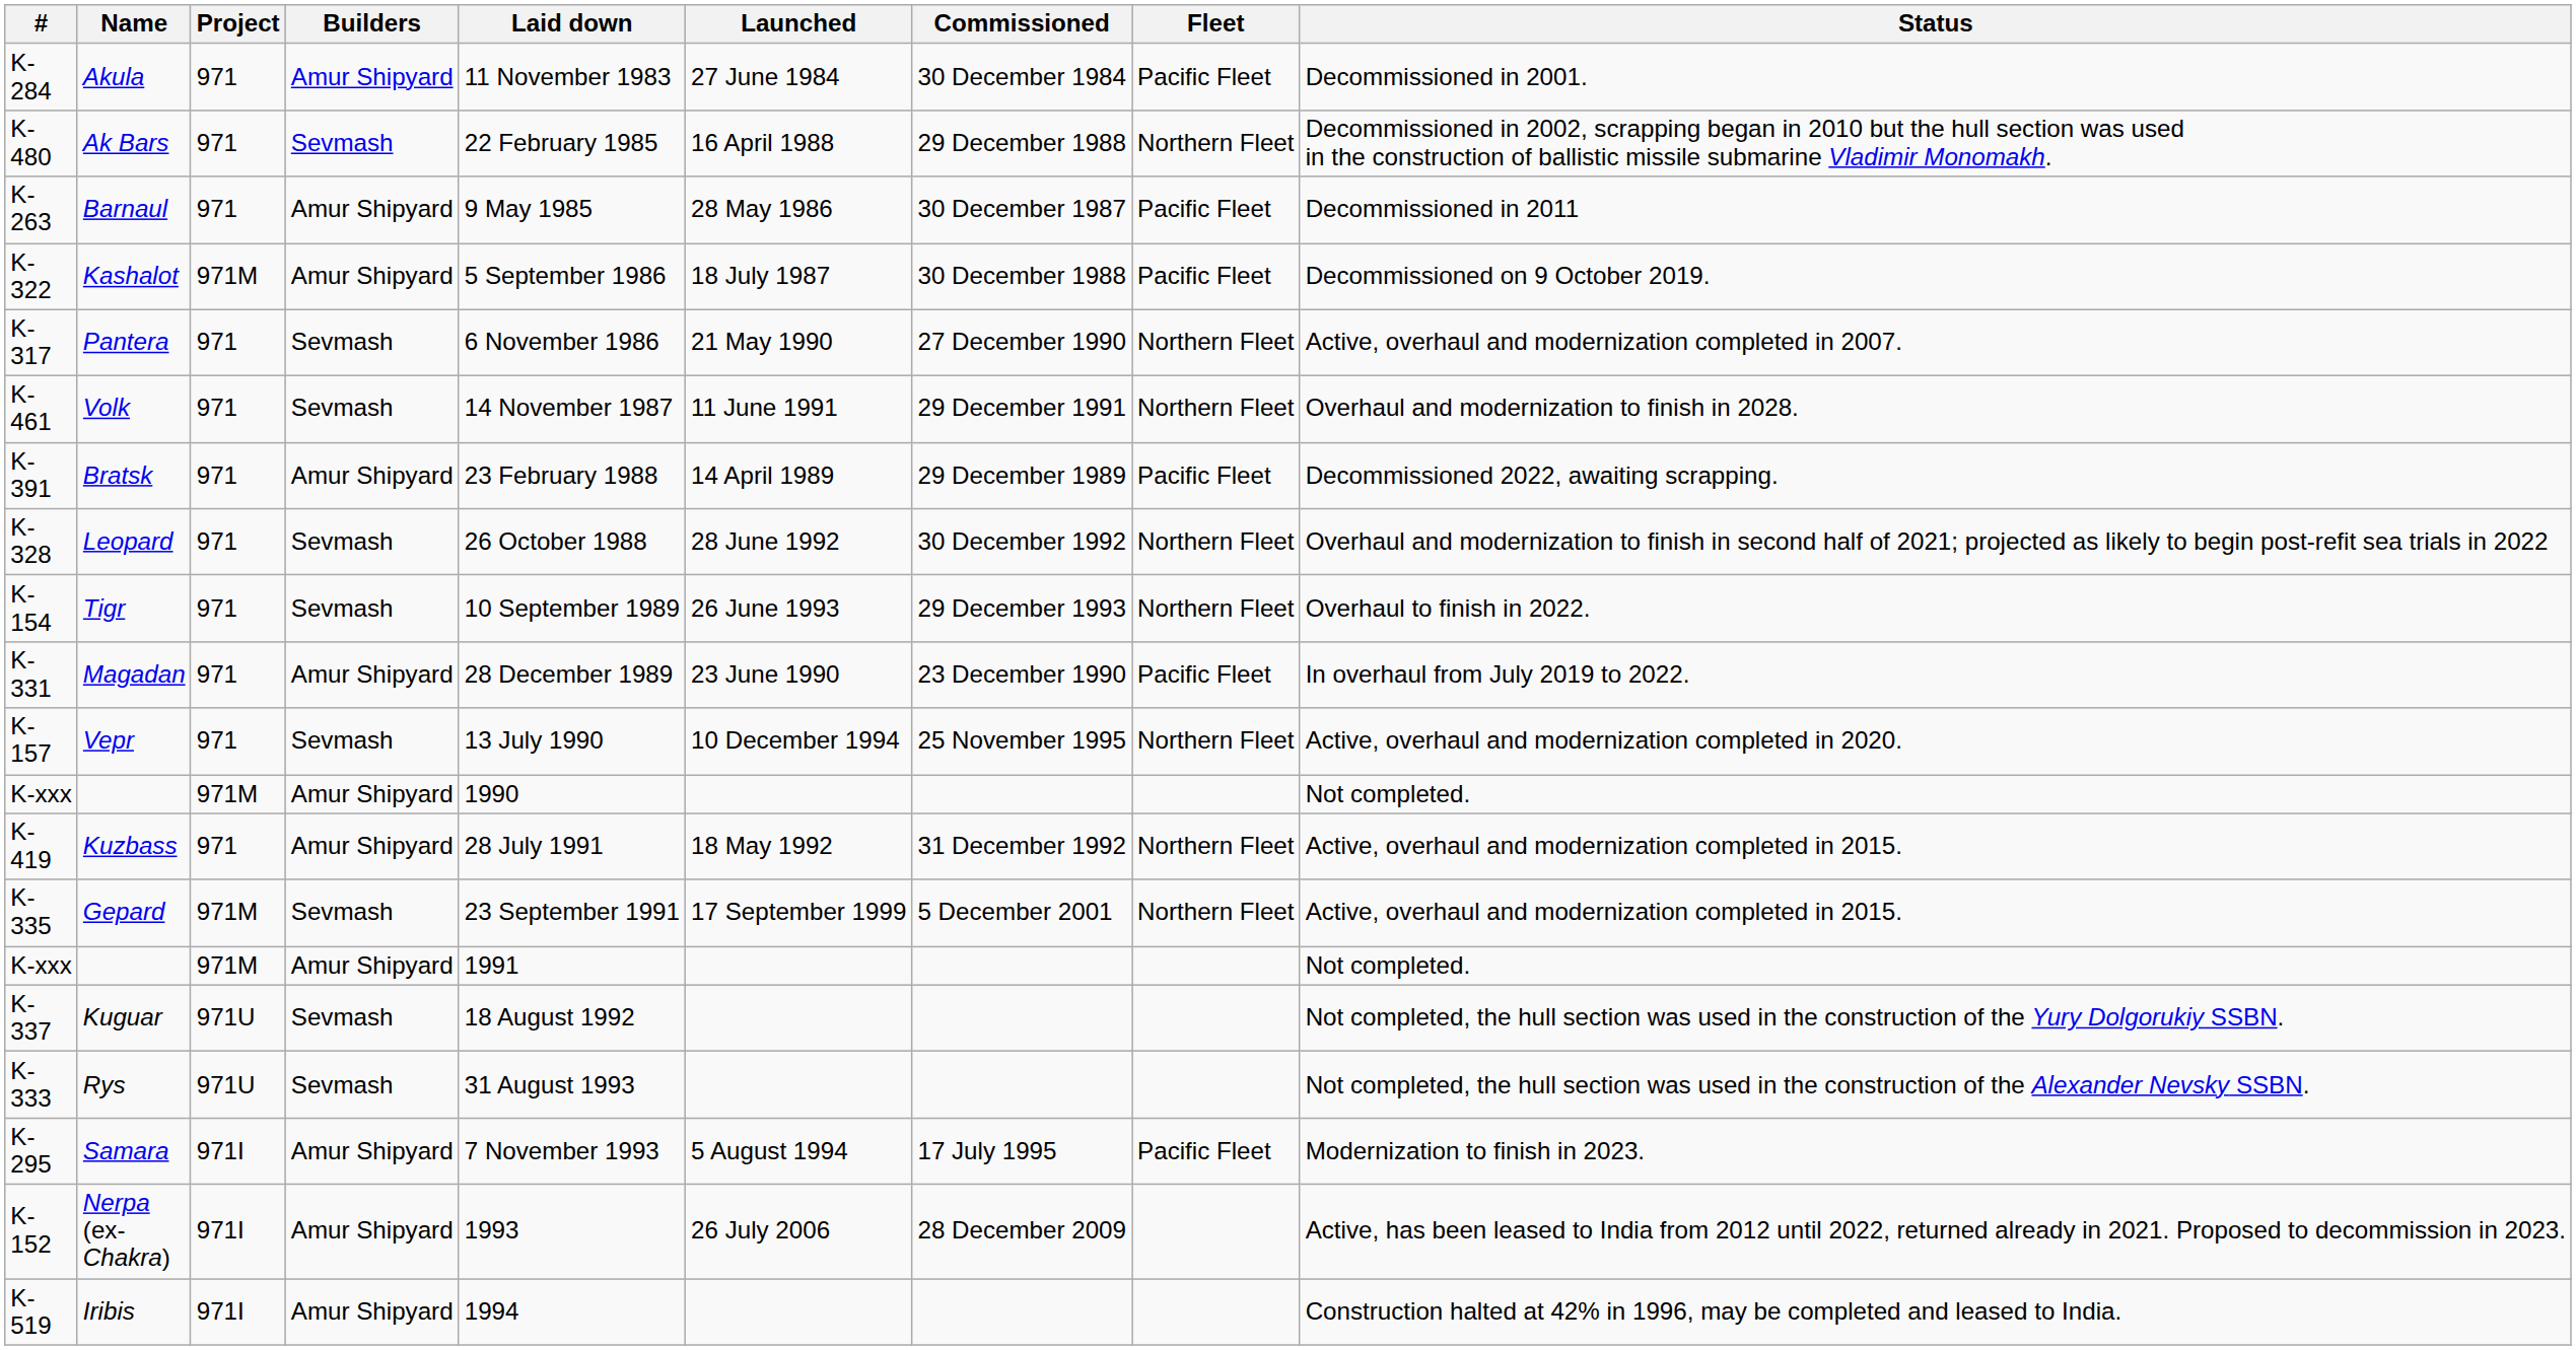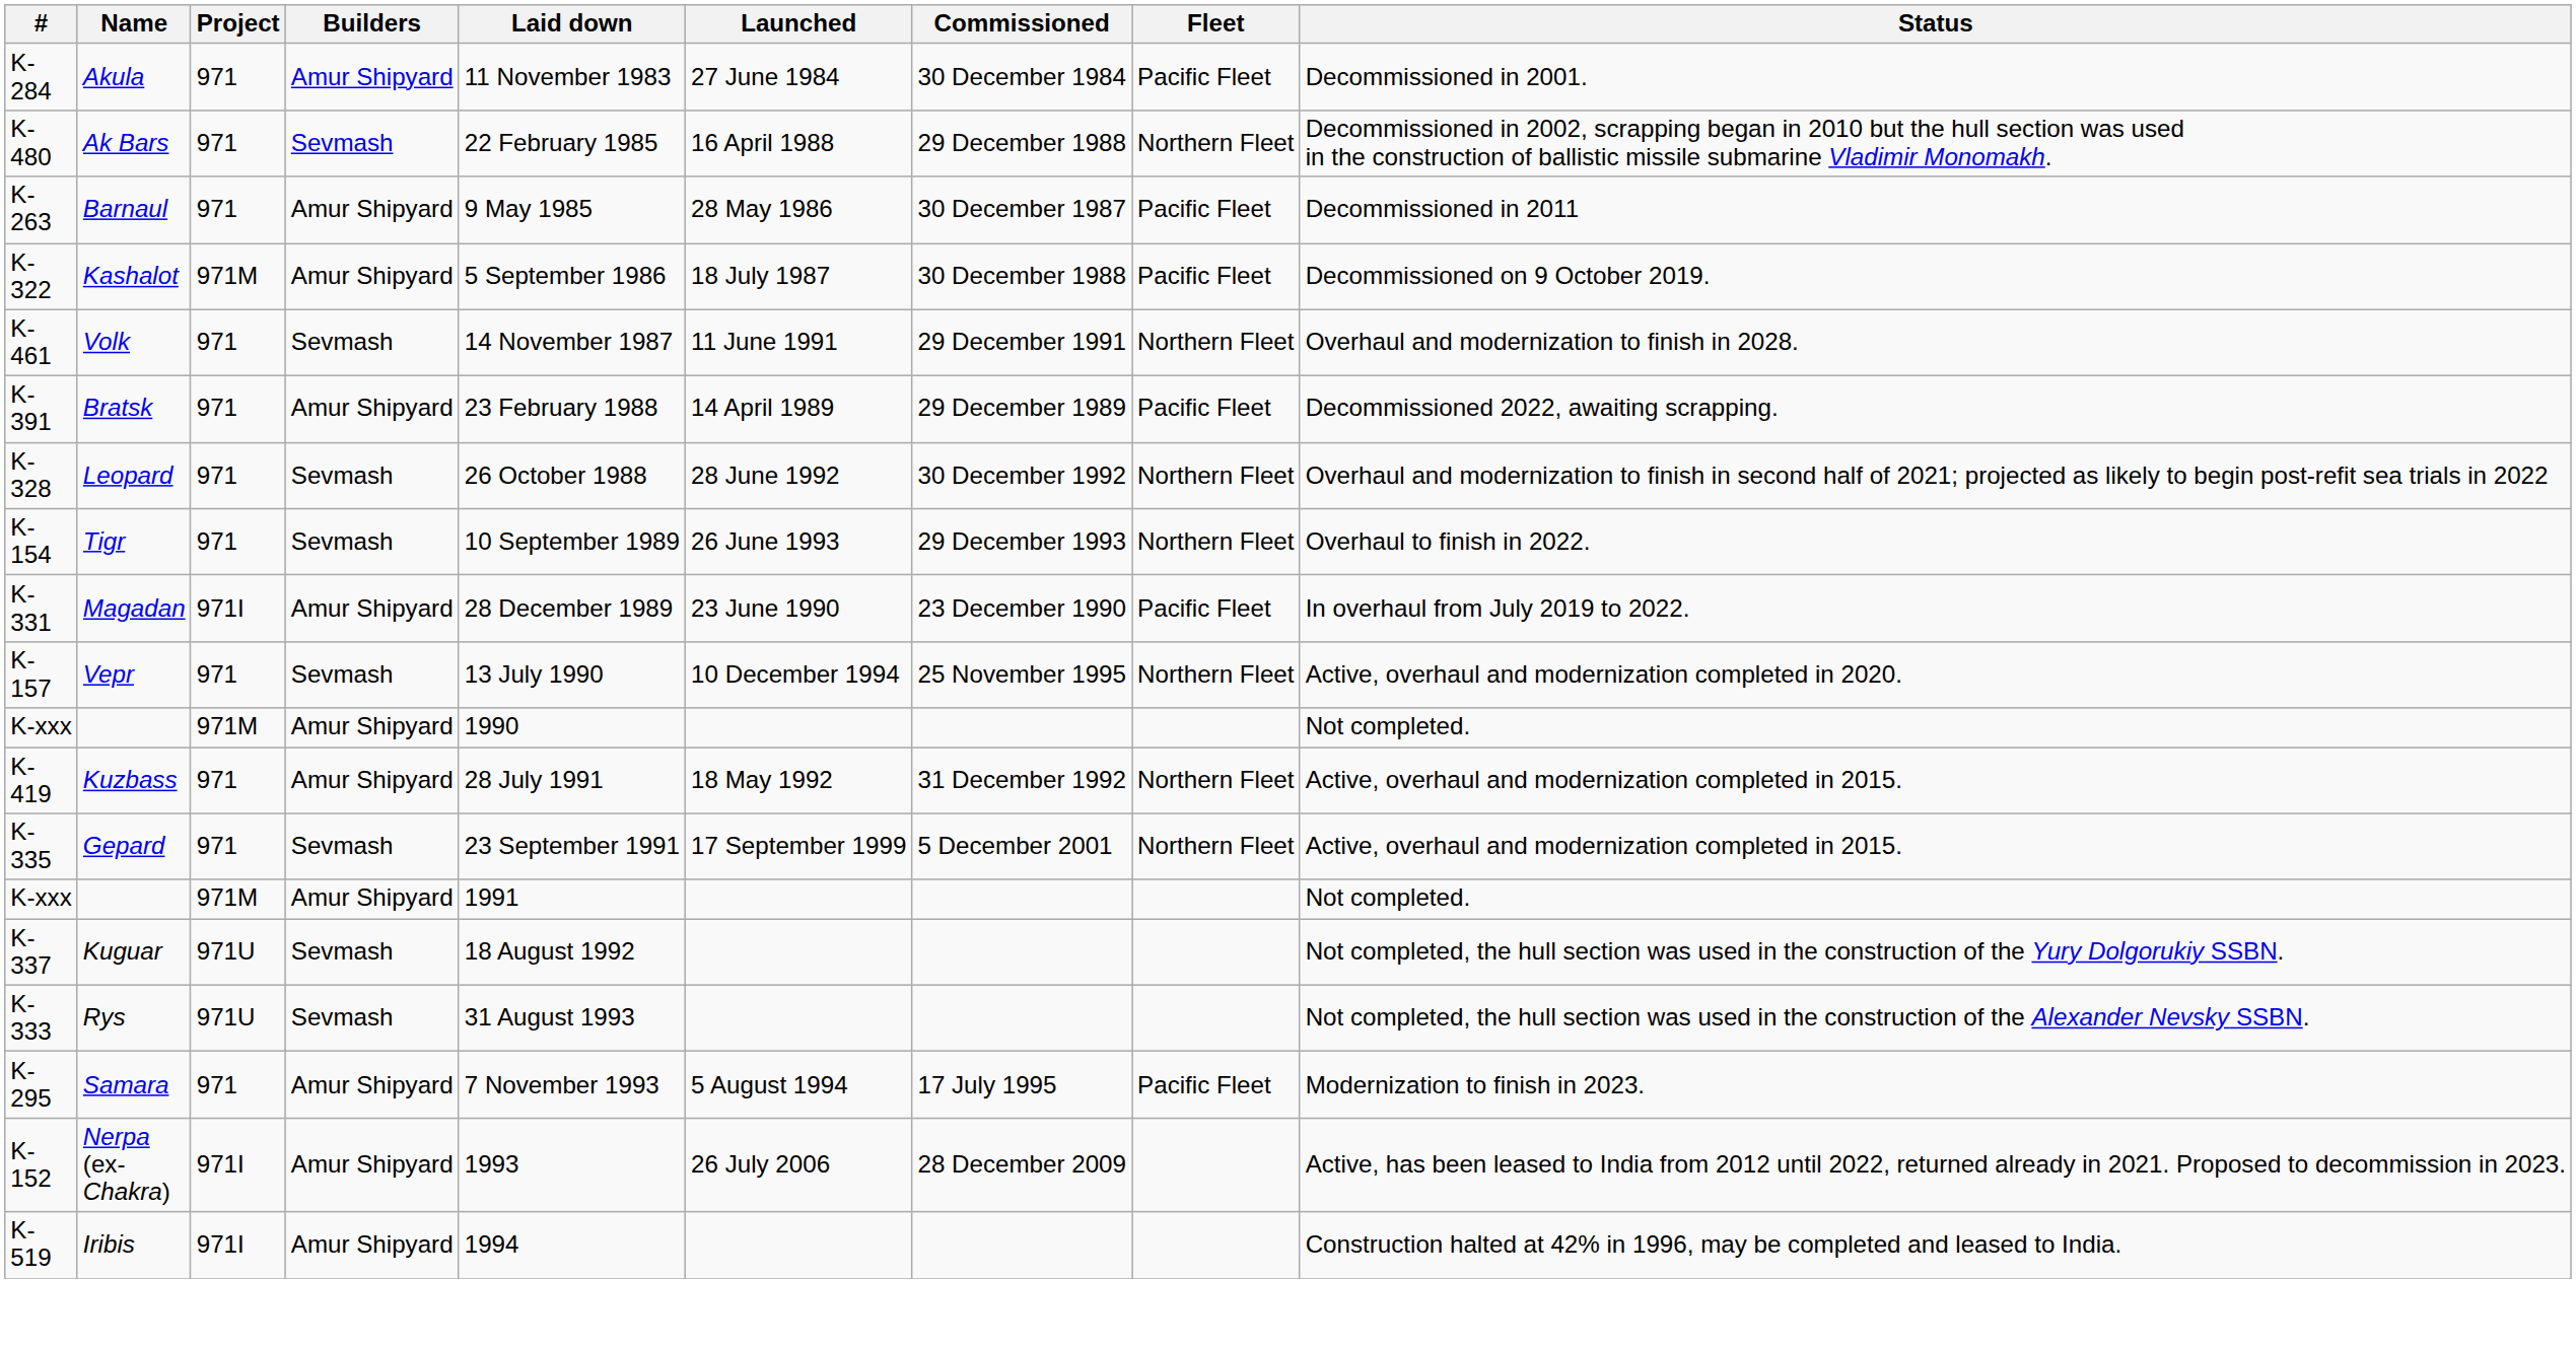- row: K-317 | Pantera | 971 | Sevmash | 6 November 1986 | 21 May 1990 | 27 December 1990 | Northern Fleet | Active, overhaul and modernization completed in 2007.
Magadan | Project: 971 -> 971I
Gepard | Project: 971M -> 971
Samara | Project: 971I -> 971
